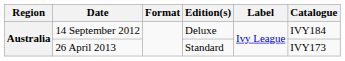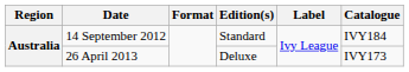14 September 2012 | Edition(s): Deluxe -> Standard
26 April 2013 | Edition(s): Standard -> Deluxe
